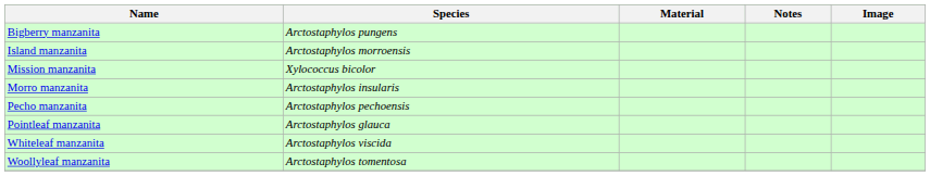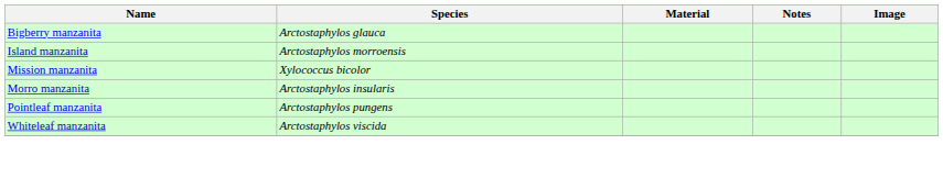Bigberry manzanita | Species: Arctostaphylos pungens -> Arctostaphylos glauca
- row: Pecho manzanita | Arctostaphylos pechoensis
Pointleaf manzanita | Species: Arctostaphylos glauca -> Arctostaphylos pungens
- row: Woollyleaf manzanita | Arctostaphylos tomentosa
